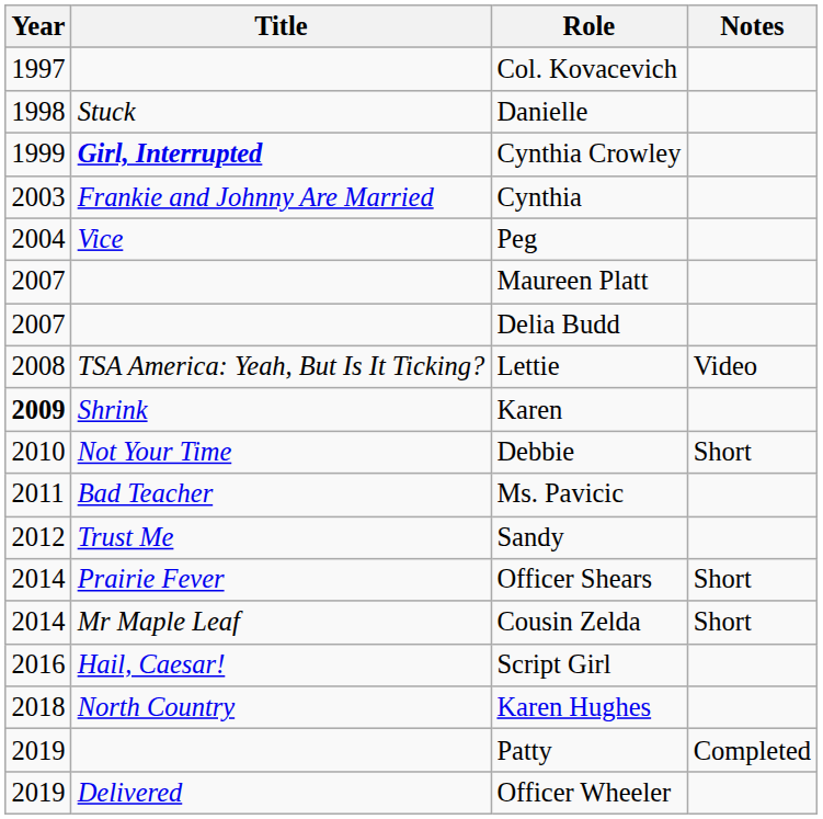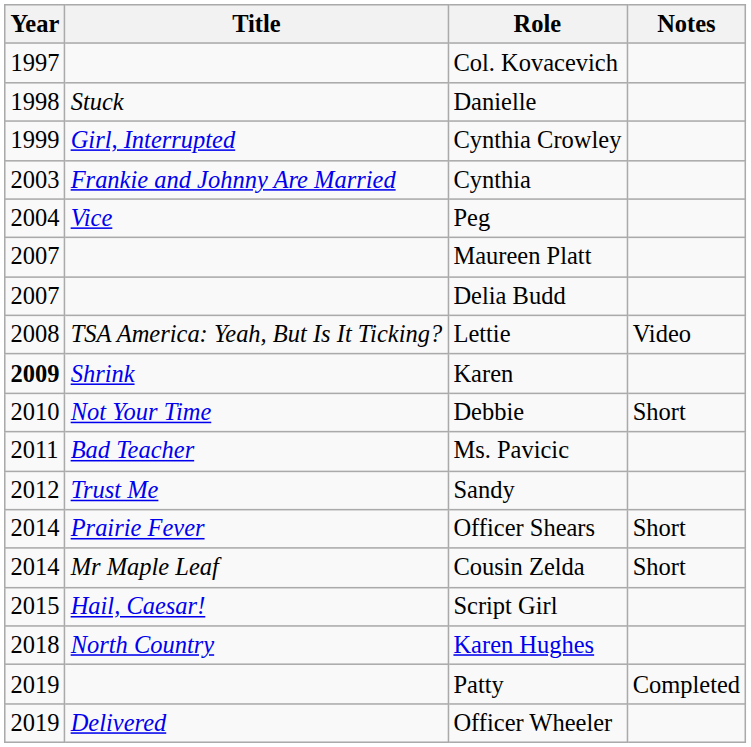Cynthia Crowley | Title: bold -> normal
Script Girl | Year: 2016 -> 2015
